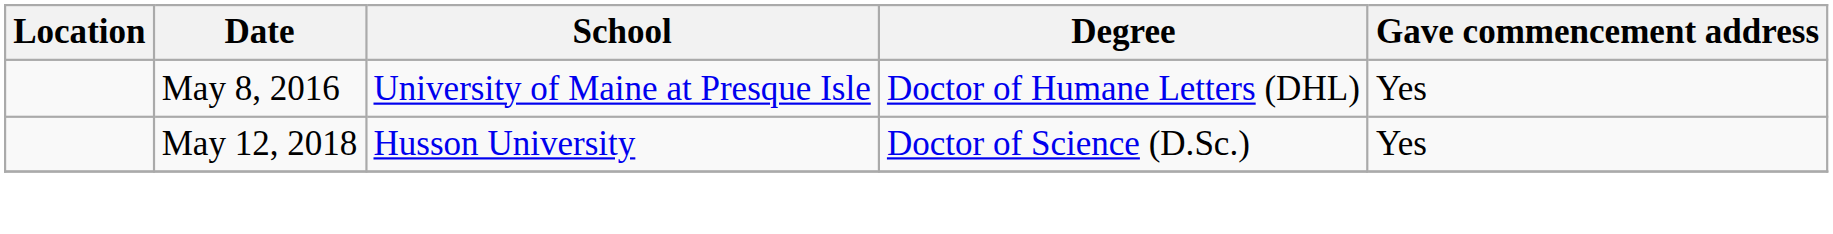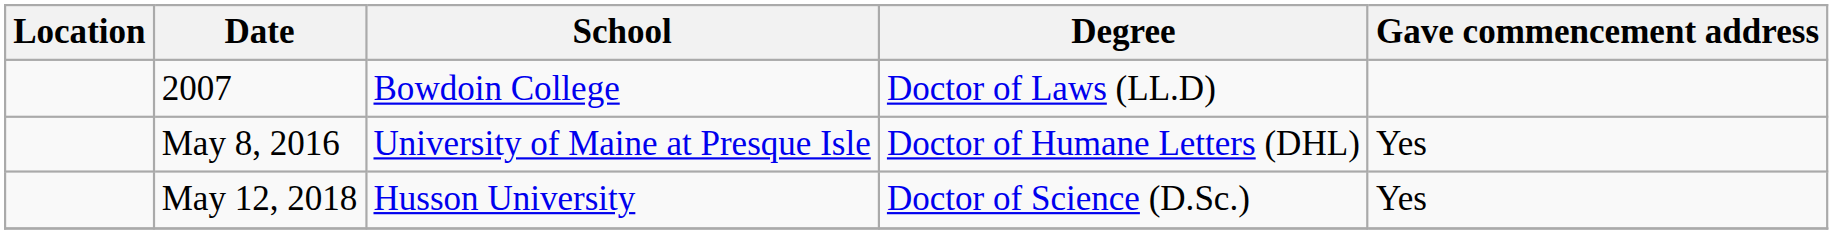+ row: 2007 | Bowdoin College | Doctor of Laws (LL.D)
